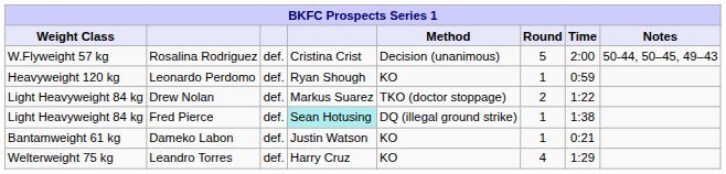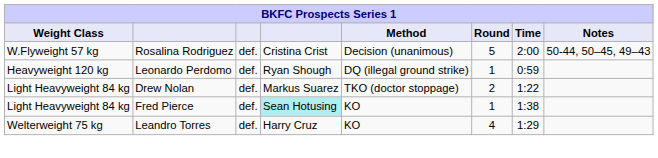Leonardo Perdomo | Method: KO -> DQ (illegal ground strike)
Fred Pierce | Method: DQ (illegal ground strike) -> KO
- row: Bantamweight 61 kg | Dameko Labon | def. | Justin Watson | KO | 1 | 0:21
